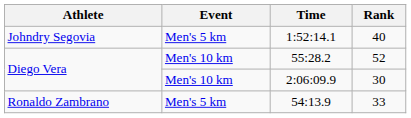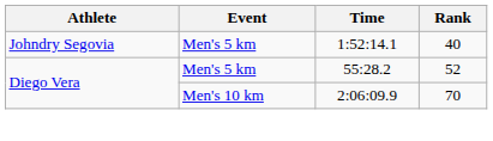55:28.2 | Event: Men's 10 km -> Men's 5 km
2:06:09.9 | Rank: 30 -> 70
- row: Ronaldo Zambrano | Men's 5 km | 54:13.9 | 33
